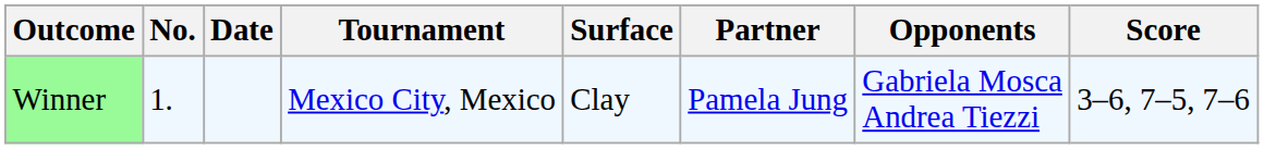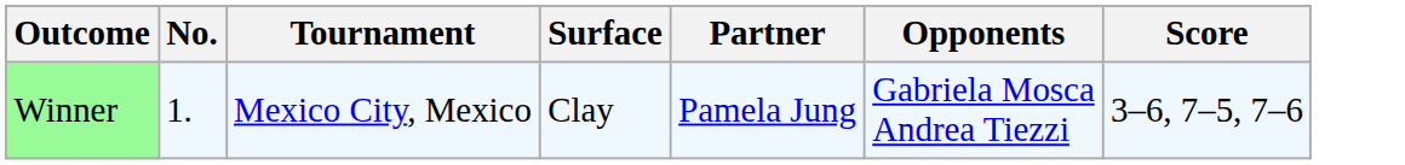- column: Date
